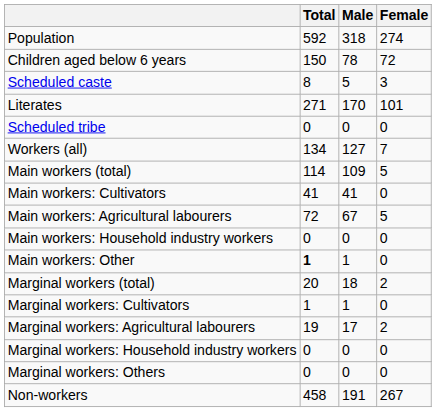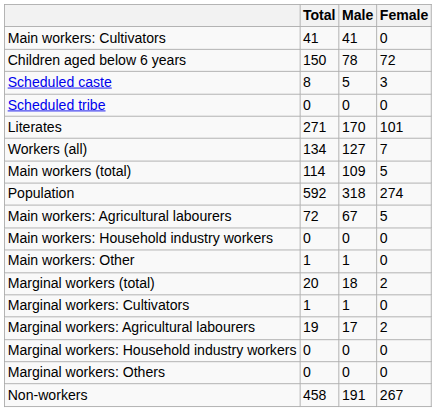rows swapped: Population <-> Main workers: Cultivators
rows swapped: Scheduled tribe <-> Literates
Main workers: Other | Total: bold -> normal
